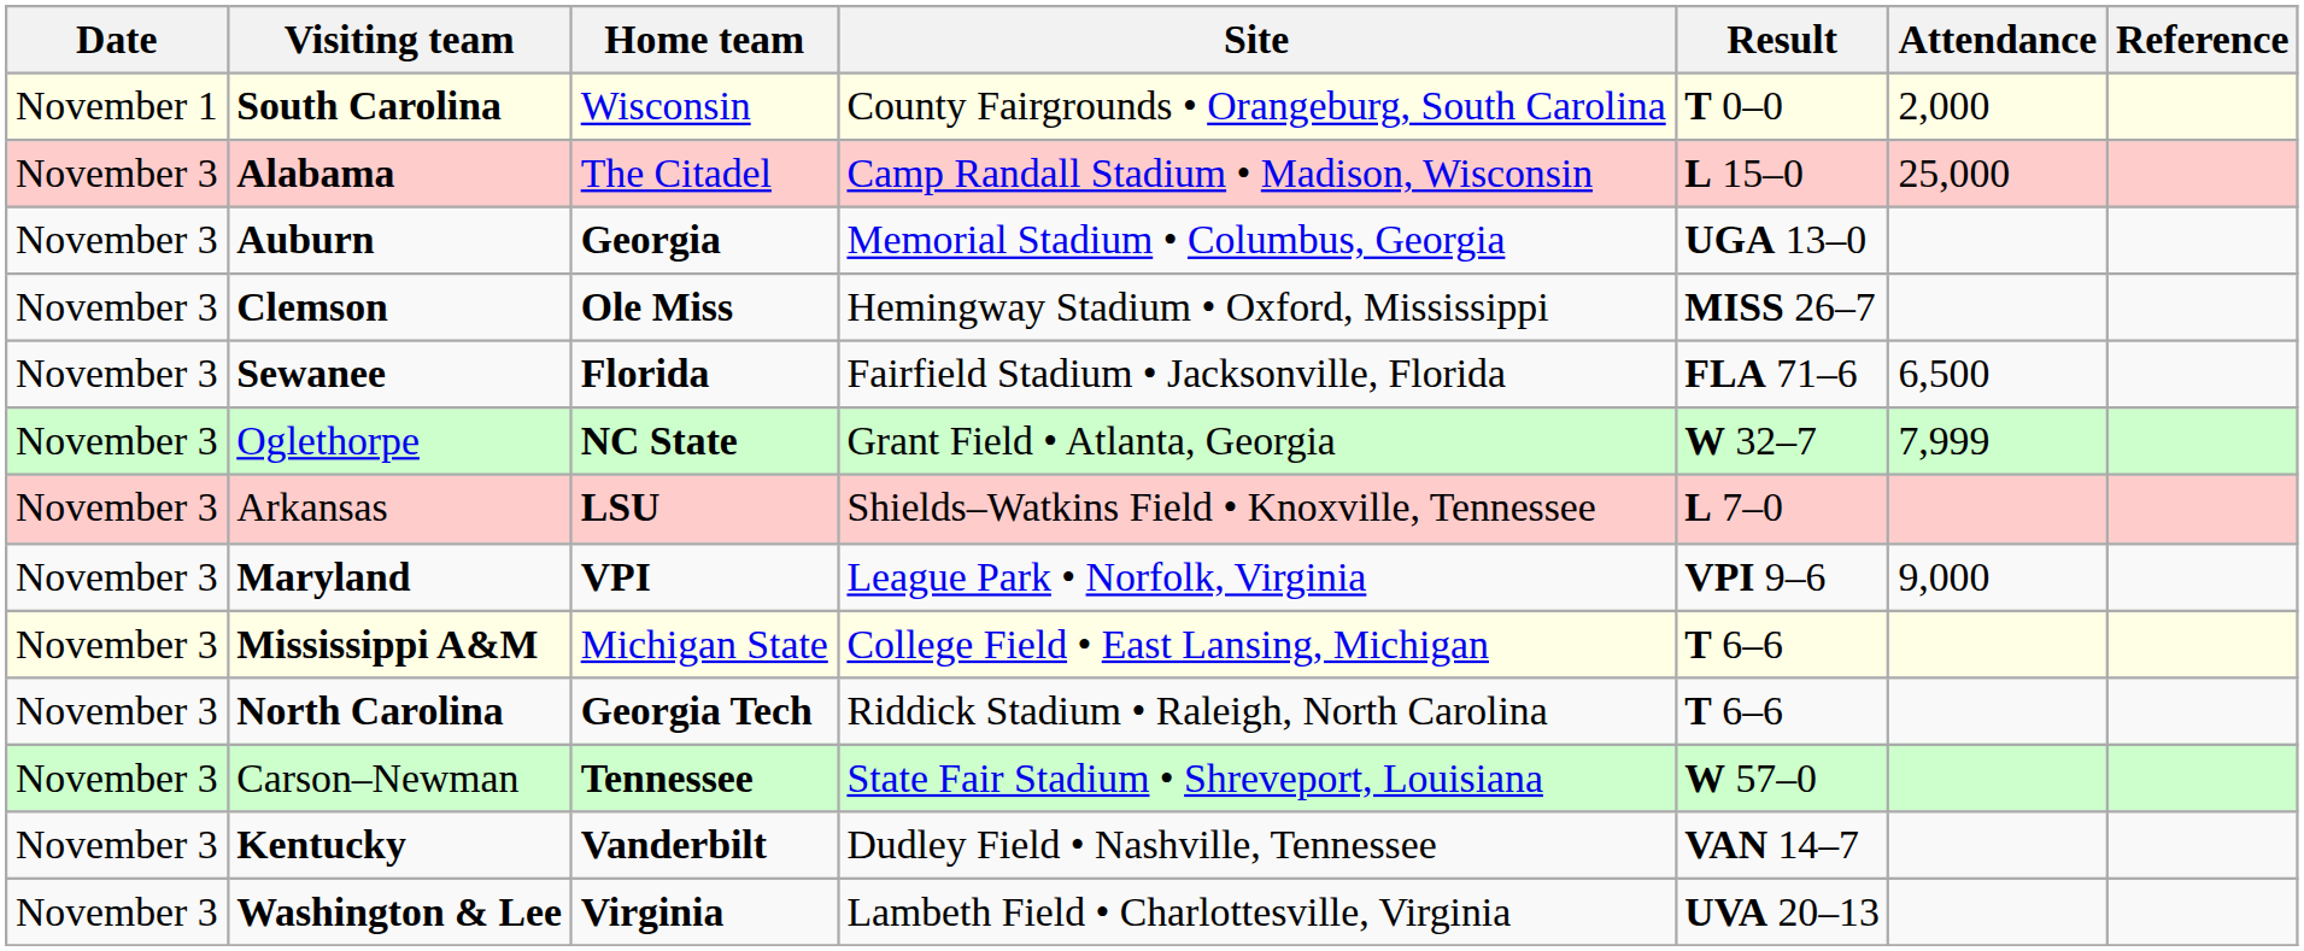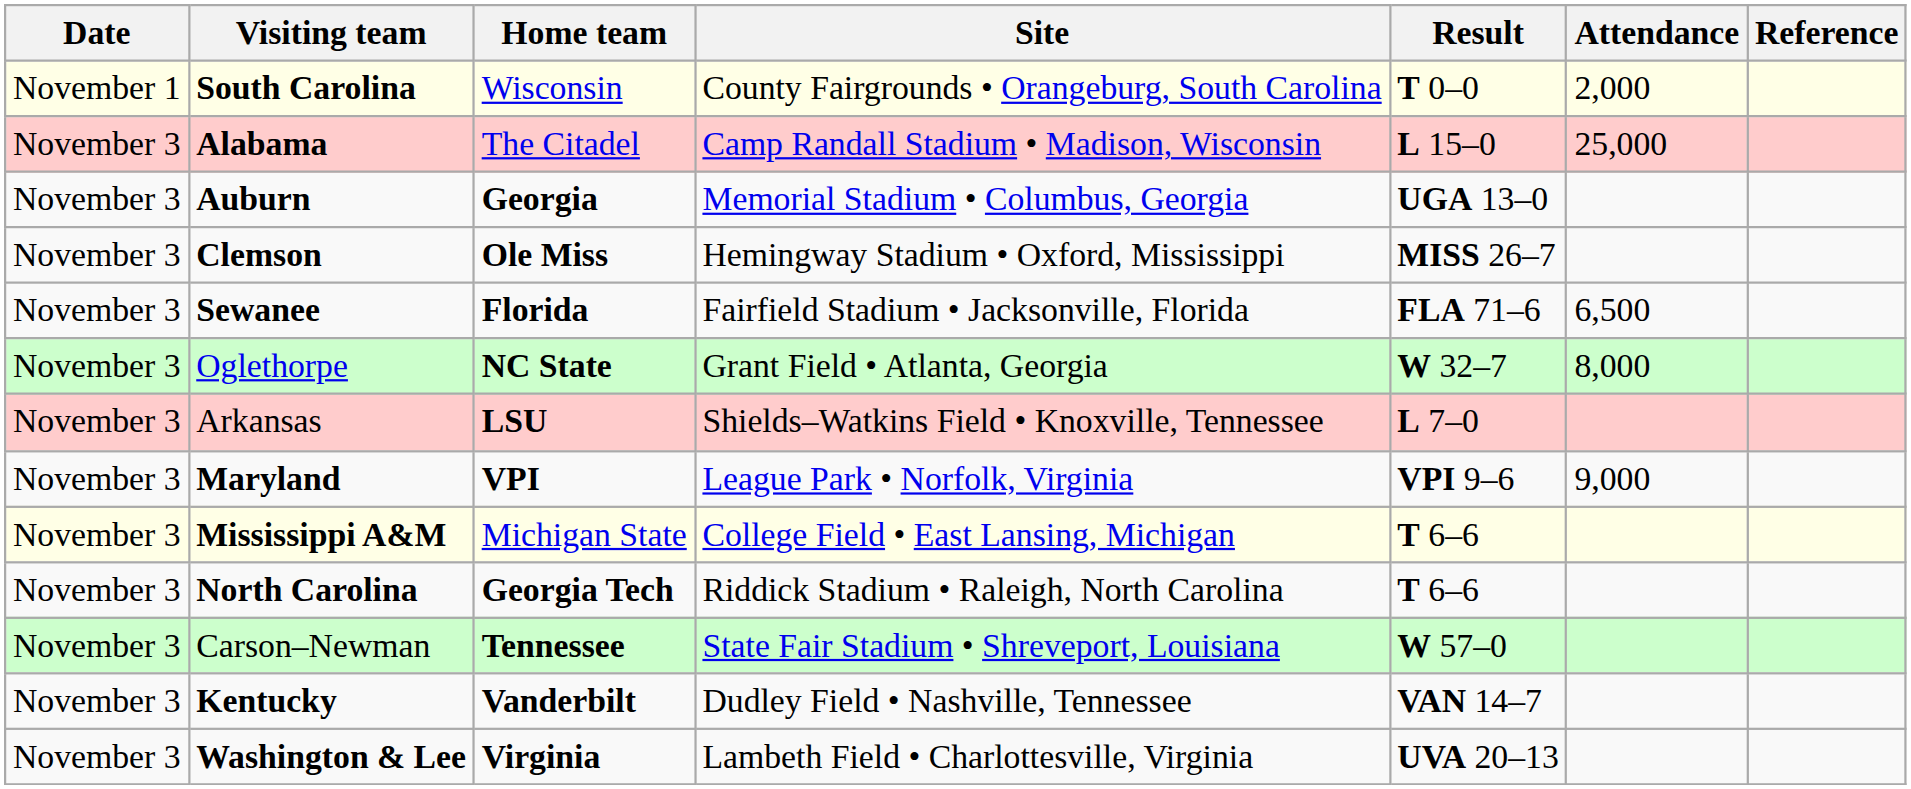Oglethorpe | Attendance: 7,999 -> 8,000
